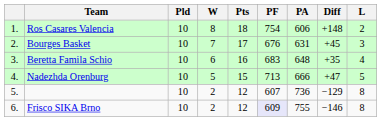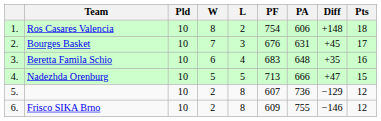columns swapped: L <-> Pts
Frisco SIKA Brno | PF: lavender background -> no background
